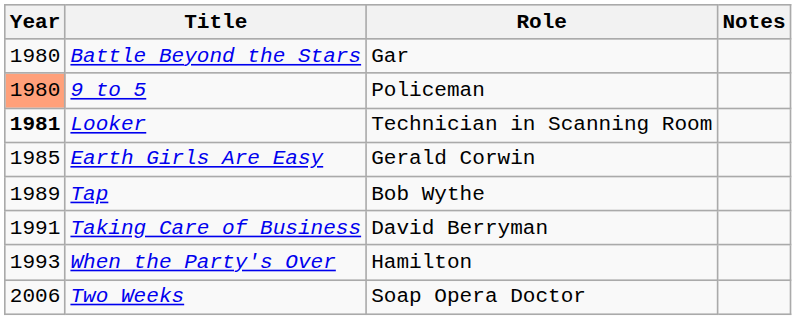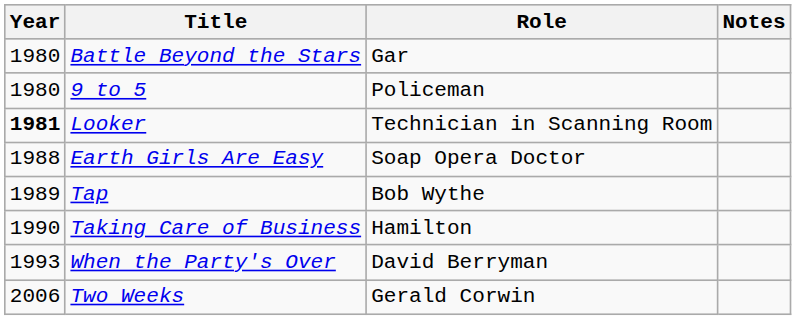9 to 5 | Year: lightsalmon background -> no background
Earth Girls Are Easy | Year: 1985 -> 1988
Earth Girls Are Easy | Role: Gerald Corwin -> Soap Opera Doctor
Taking Care of Business | Year: 1991 -> 1990
Taking Care of Business | Role: David Berryman -> Hamilton
When the Party's Over | Role: Hamilton -> David Berryman
Two Weeks | Role: Soap Opera Doctor -> Gerald Corwin
